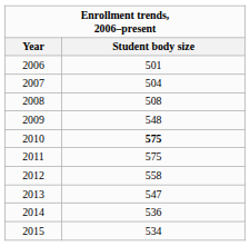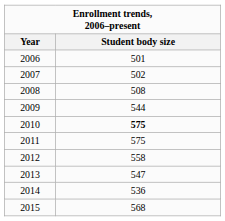2007 | Student body size: 504 -> 502
2009 | Student body size: 548 -> 544
2015 | Student body size: 534 -> 568
